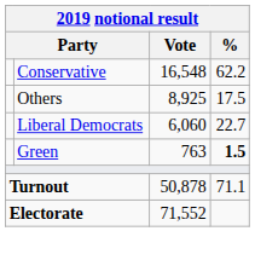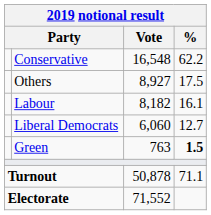Others | Vote: 8,925 -> 8,927
+ row: Labour | 8,182 | 16.1
Liberal Democrats | %: 22.7 -> 12.7
